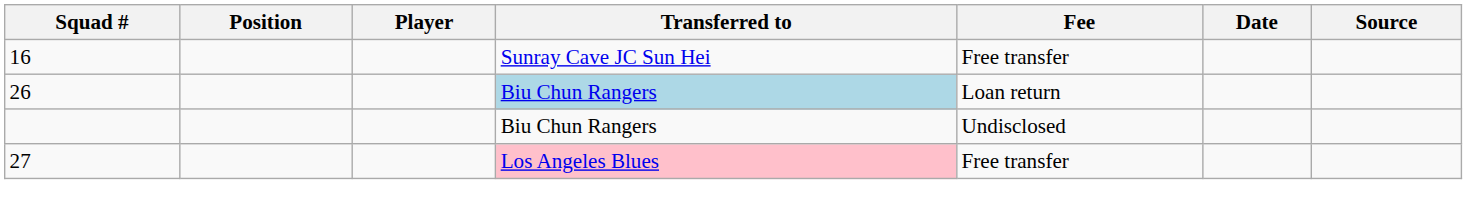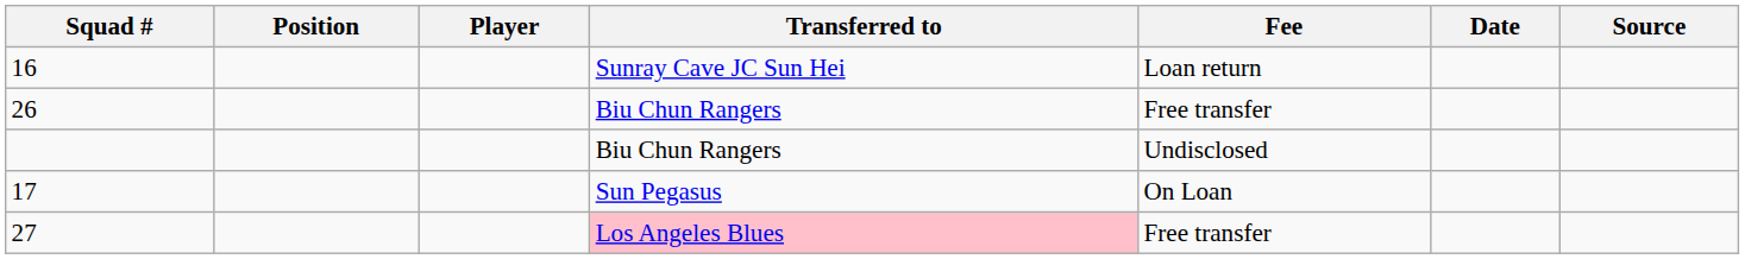16 | Fee: Free transfer -> Loan return
26 | Transferred to: lightblue background -> no background
26 | Fee: Loan return -> Free transfer
+ row: 17 | Sun Pegasus | On Loan
